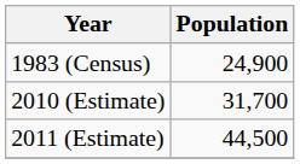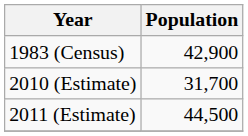1983 (Census) | Population: 24,900 -> 42,900
